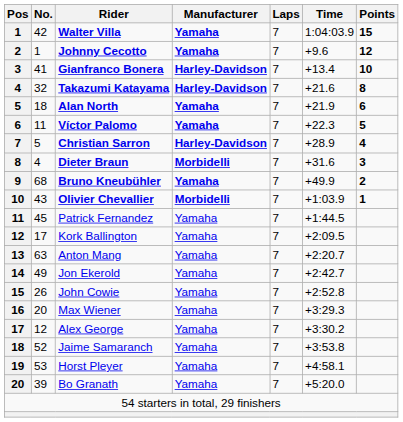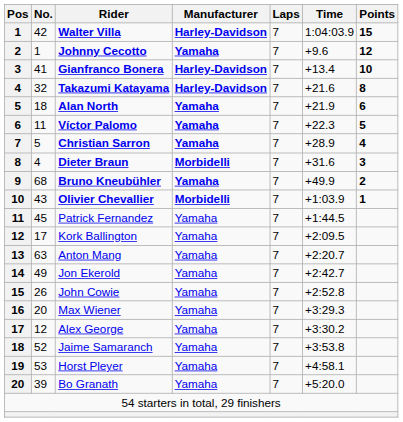Walter Villa | Manufacturer: Yamaha -> Harley-Davidson
Christian Sarron | Manufacturer: Harley-Davidson -> Yamaha
